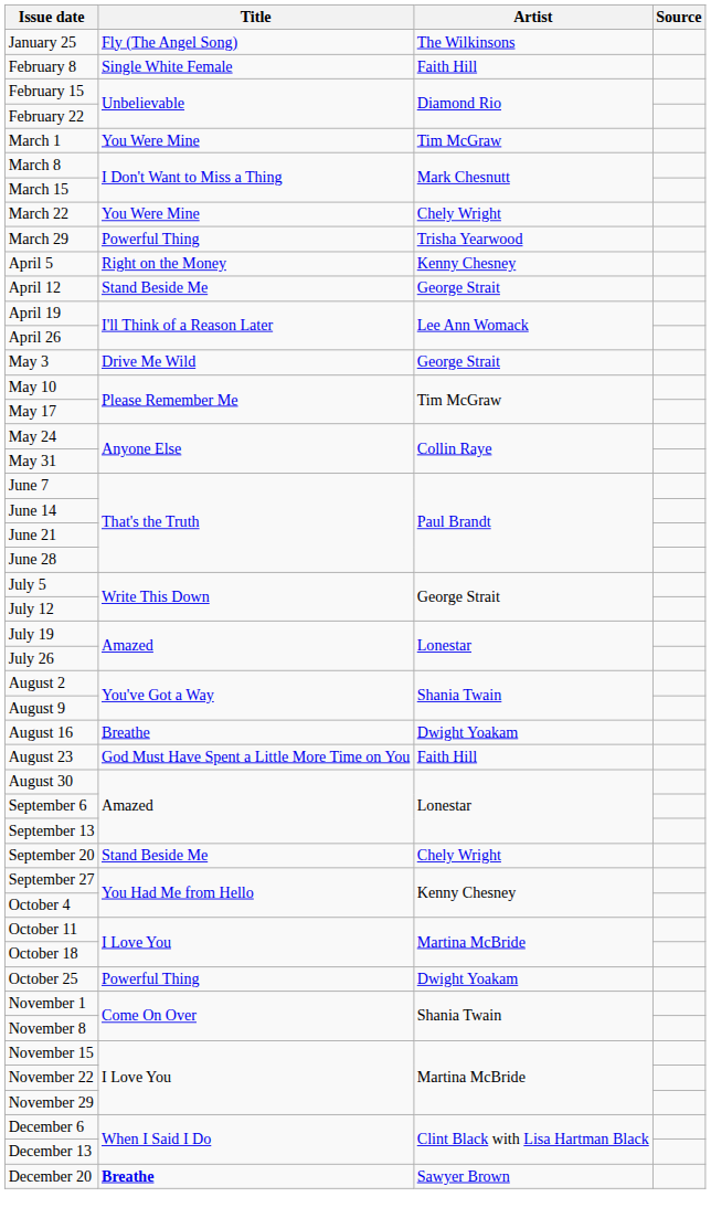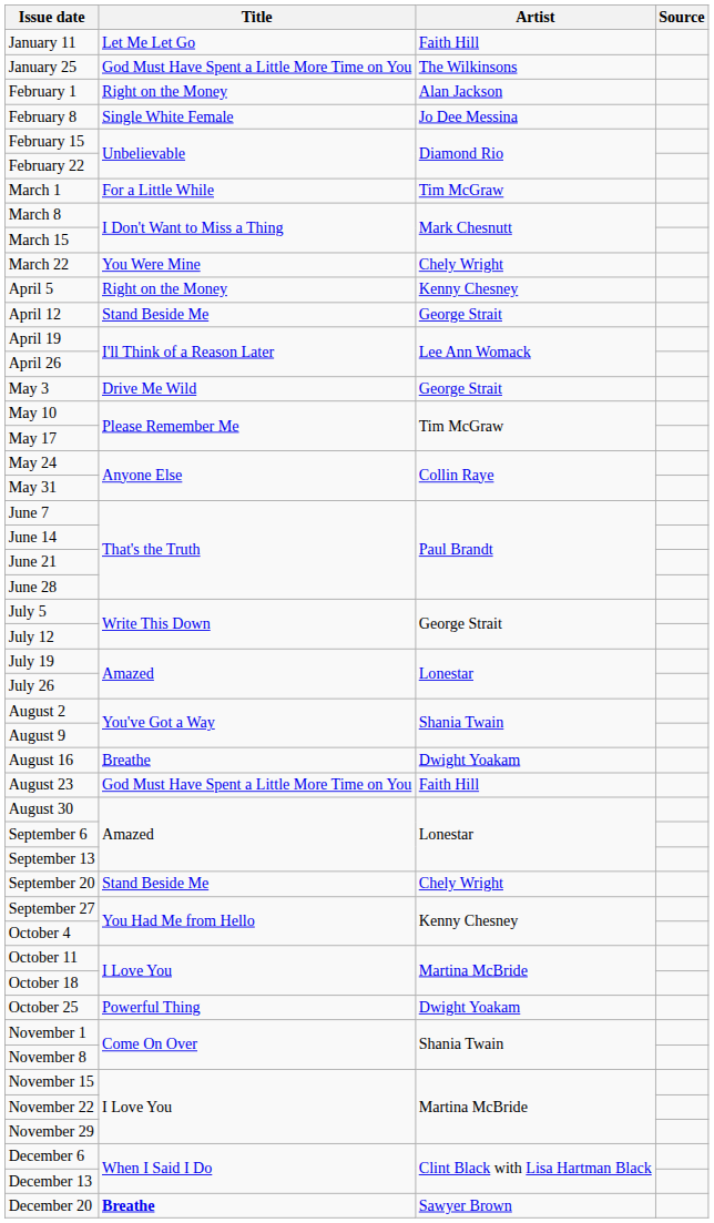+ row: January 11 | Let Me Let Go | Faith Hill
January 25 | Title: Fly (The Angel Song) -> God Must Have Spent a Little More Time on You
+ row: February 1 | Right on the Money | Alan Jackson
February 8 | Artist: Faith Hill -> Jo Dee Messina
March 1 | Title: You Were Mine -> For a Little While
- row: March 29 | Powerful Thing | Trisha Yearwood
